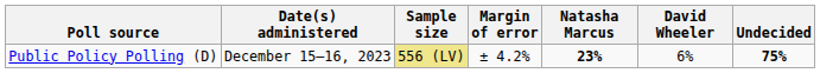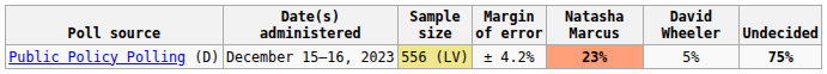Public Policy Polling (D) | Natasha Marcus: no background -> lightsalmon background
Public Policy Polling (D) | David Wheeler: 6% -> 5%
